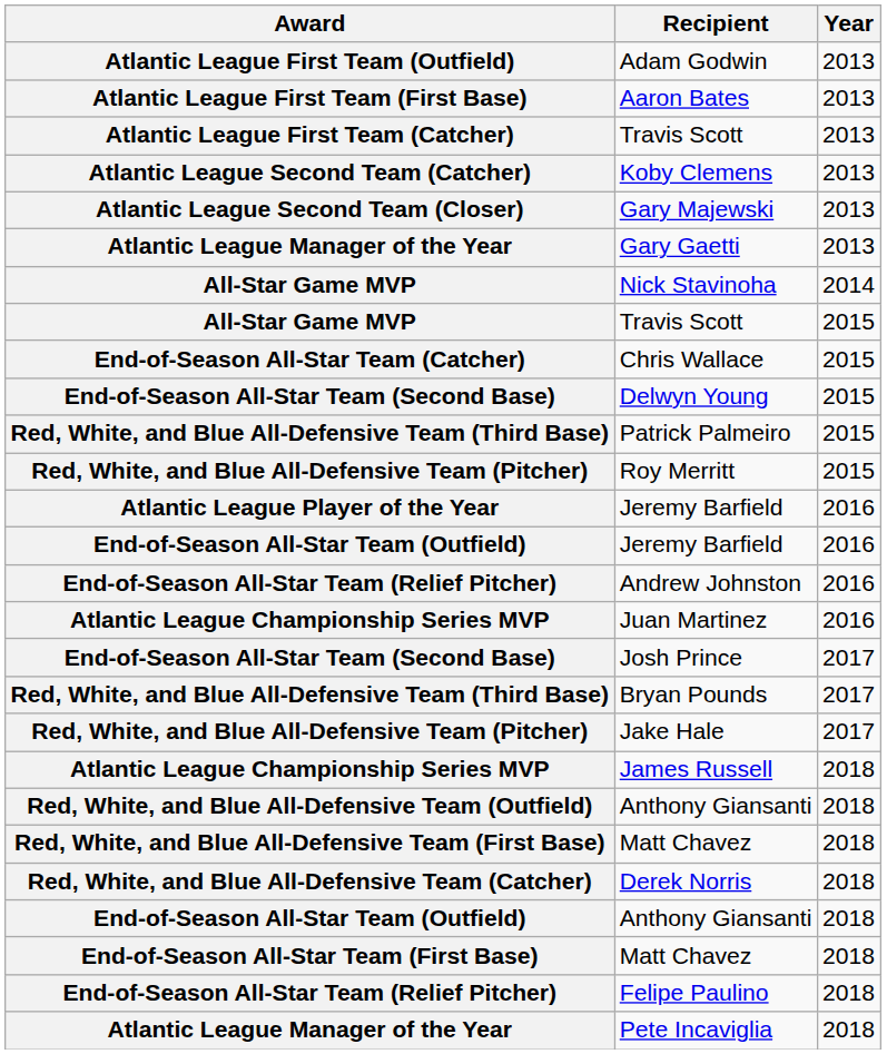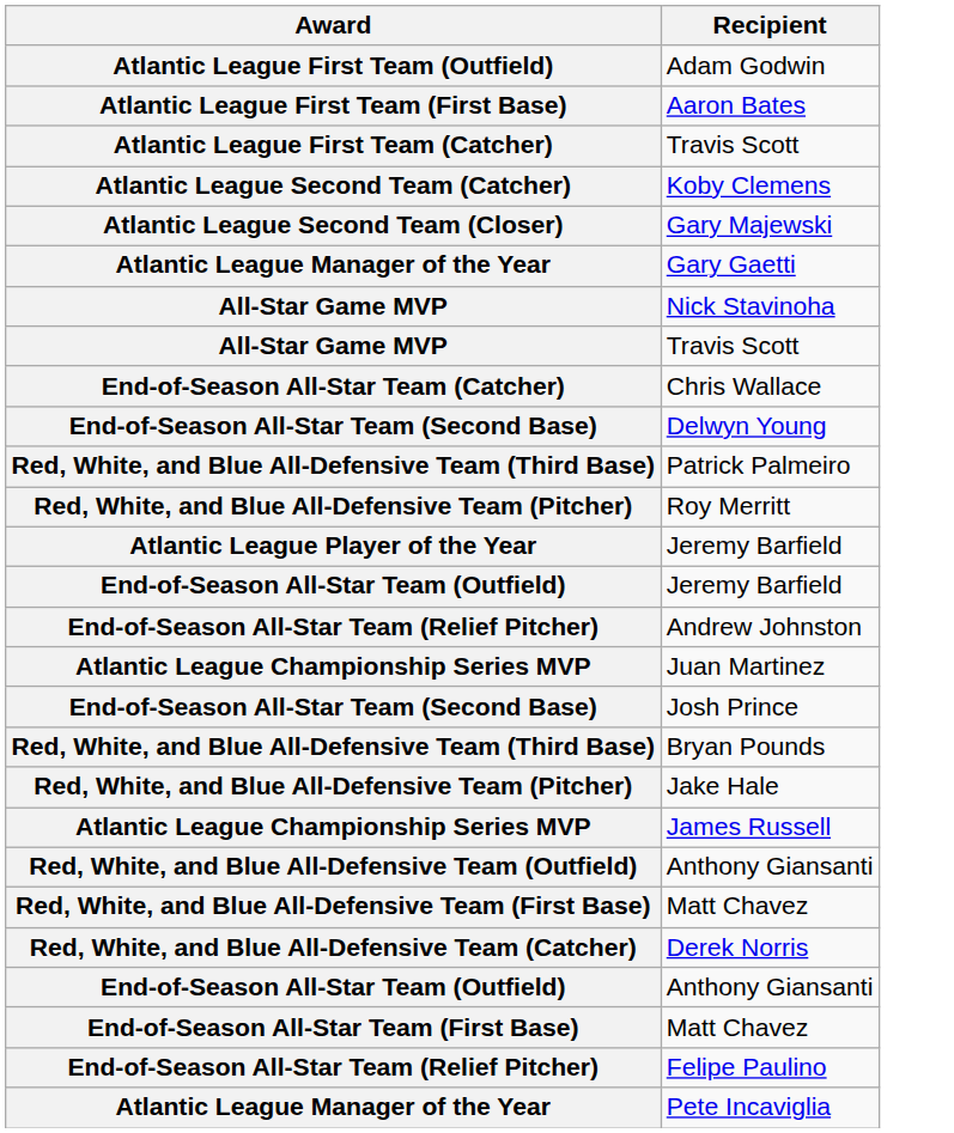- column: Year | 2013 | 2013 | 2013 | 2013 | 2013 | 2013 | 2014 | 2015 | 2015 | 2015 | 2015 | 2015 | 2016 | 2016 | 2016 | 2016 | 2017 | 2017 | 2017 | 2018 | 2018 | 2018 | 2018 | 2018 | 2018 | 2018 | 2018
